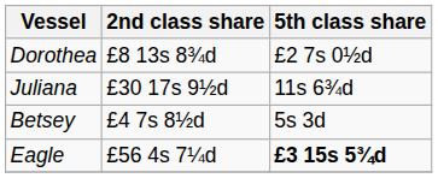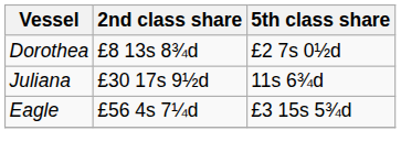- row: Betsey | £4 7s 8½d | 5s 3d
Eagle | 5th class share: bold -> normal
